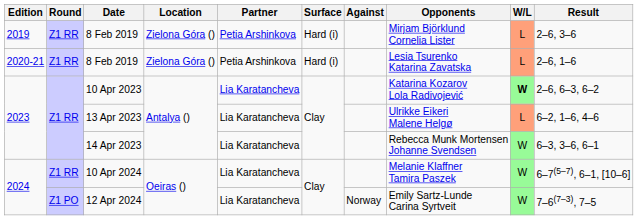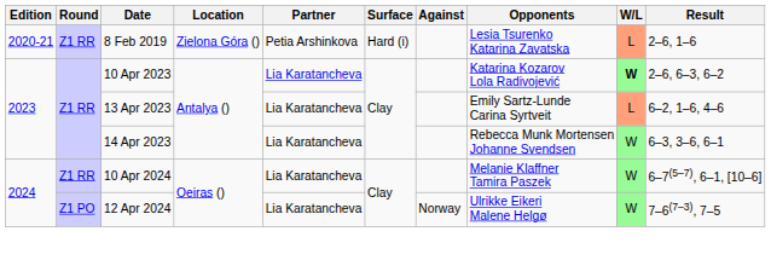- row: 2019 | Z1 RR | 8 Feb 2019 | Zielona Góra () | Petia Arshinkova | Hard (i) | Mirjam Björklund Cornelia Lister | L | 2–6, 3–6
13 Apr 2023 | Opponents: Ulrikke Eikeri Malene Helgø -> Emily Sartz-Lunde Carina Syrtveit
12 Apr 2024 | Opponents: Emily Sartz-Lunde Carina Syrtveit -> Ulrikke Eikeri Malene Helgø
